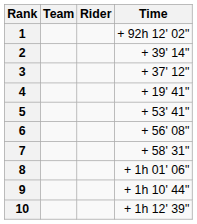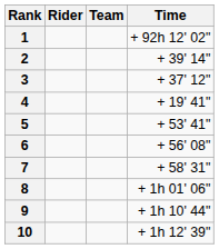columns swapped: Rider <-> Team
